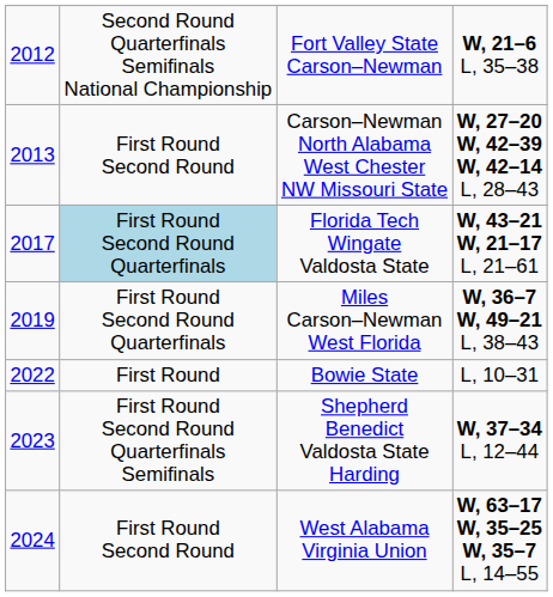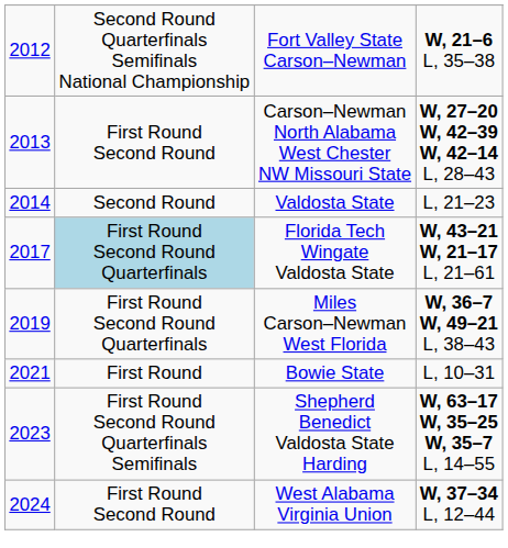+ row: 2014 | Second Round | Valdosta State | L, 21–23
Bowie State | column 1: 2022 -> 2021
Shepherd Benedict Valdosta State Harding | column 4: W, 37–34 L, 12–44 -> W, 63–17 W, 35–25 W, 35–7 L, 14–55
West Alabama Virginia Union | column 4: W, 63–17 W, 35–25 W, 35–7 L, 14–55 -> W, 37–34 L, 12–44
